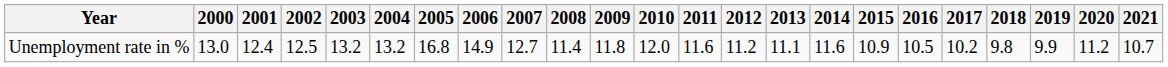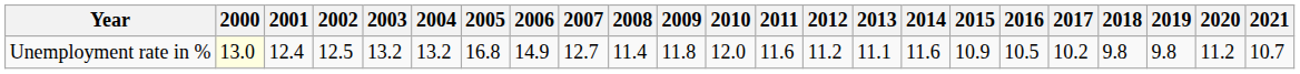Unemployment rate in % | 2000: no background -> lightyellow background
Unemployment rate in % | 2019: 9.9 -> 9.8
